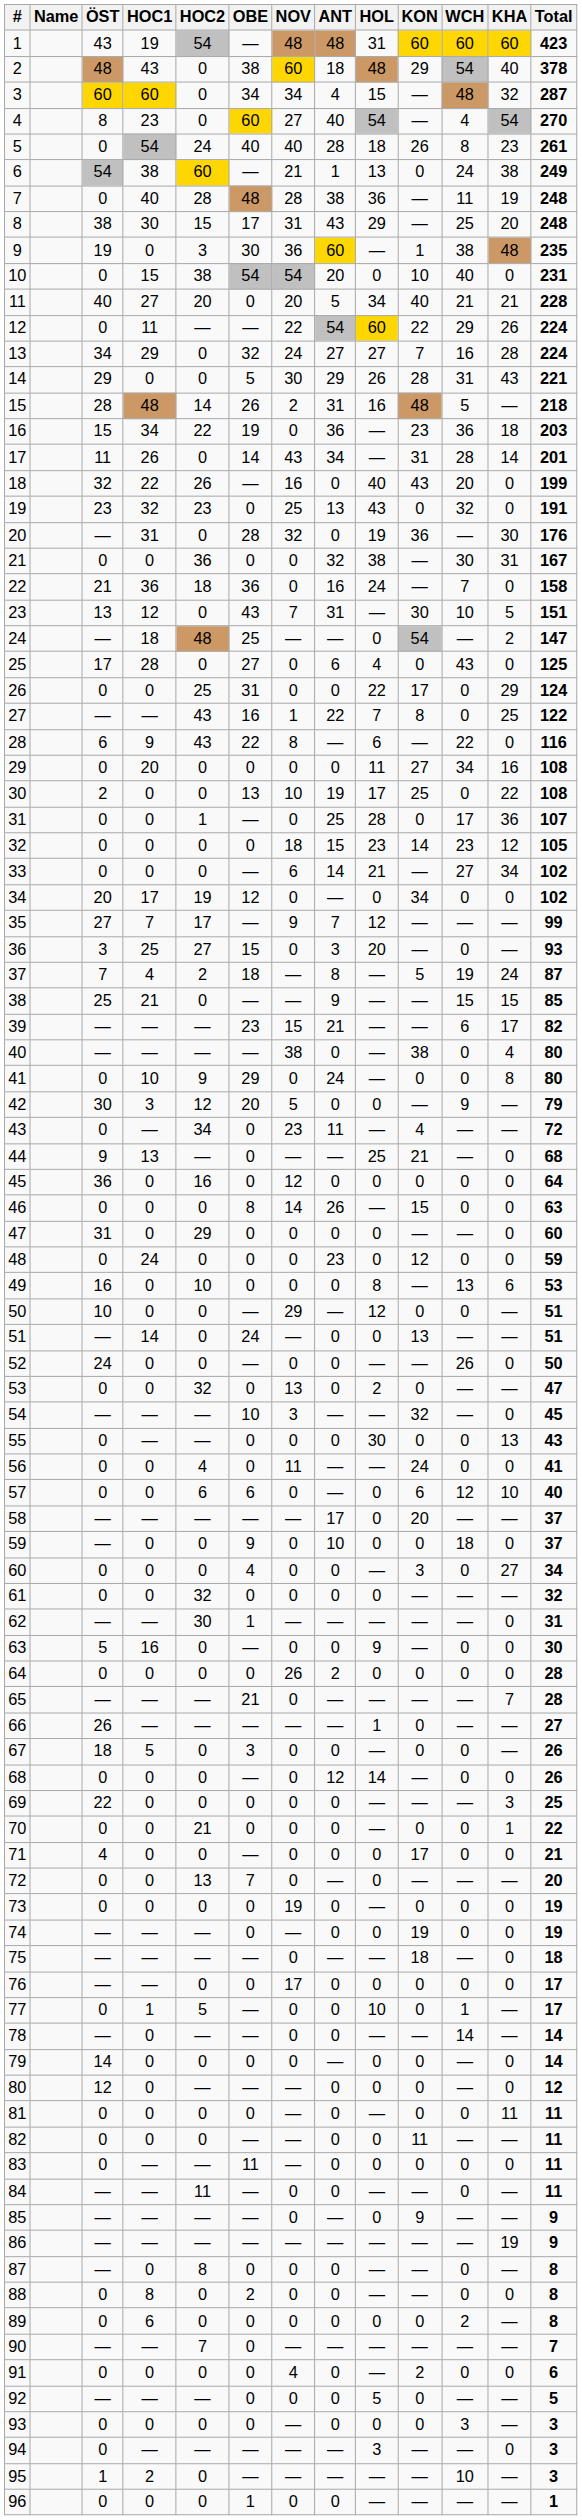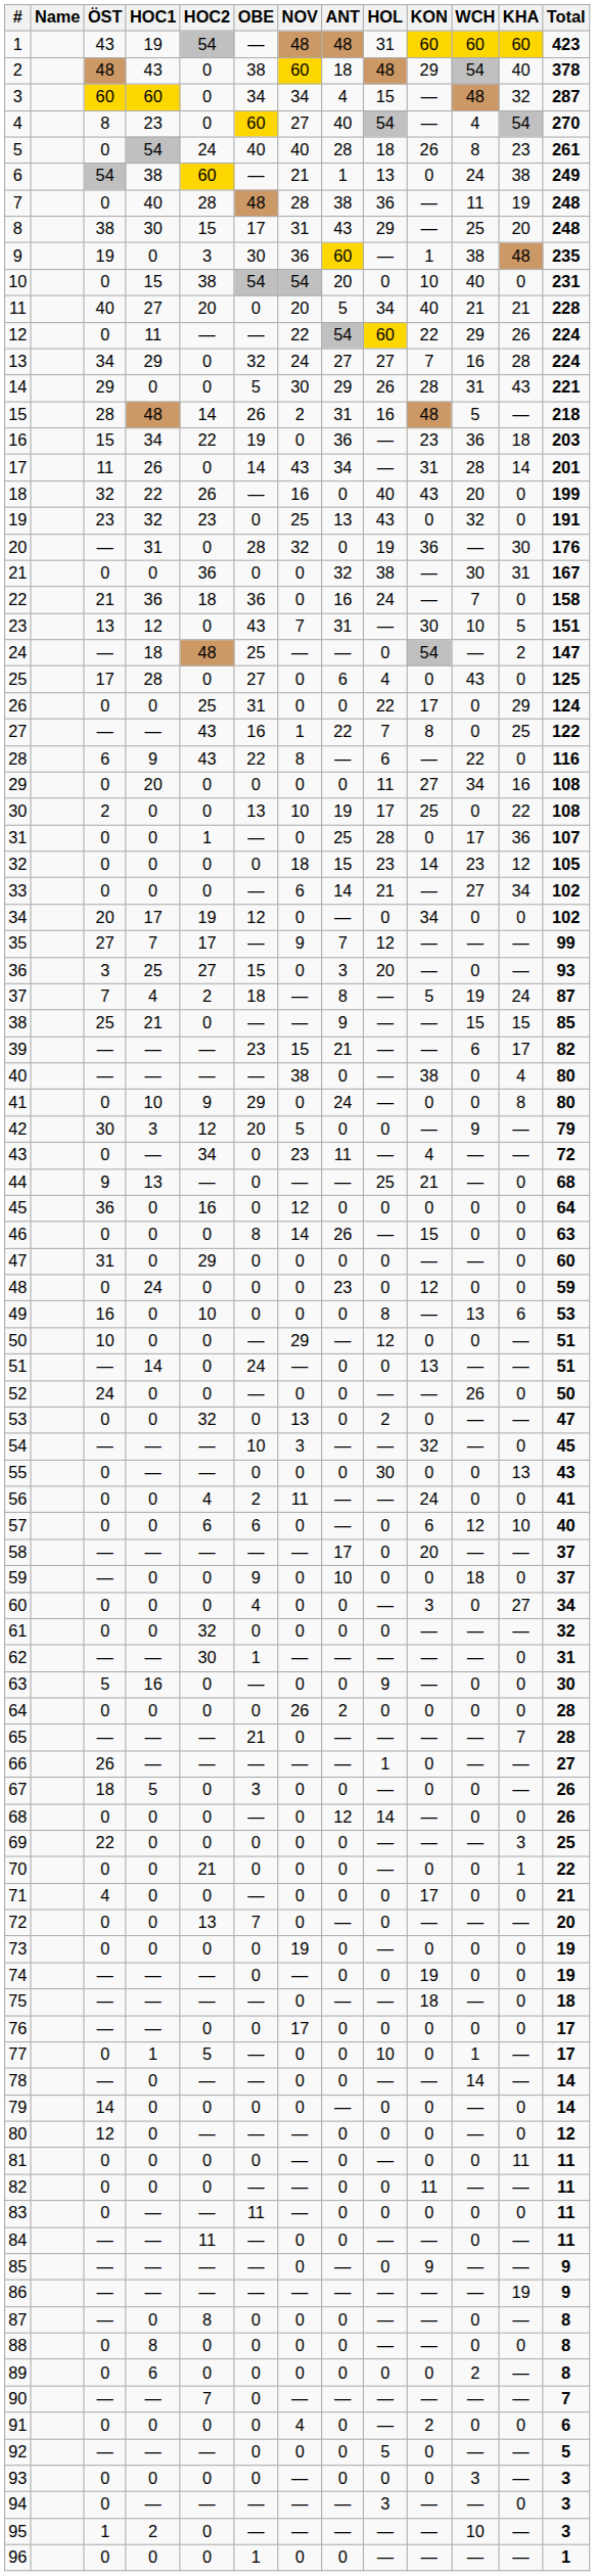56 | OBE: 0 -> 2
88 | OBE: 2 -> 0
